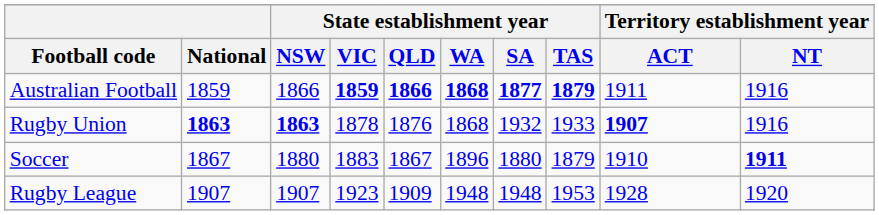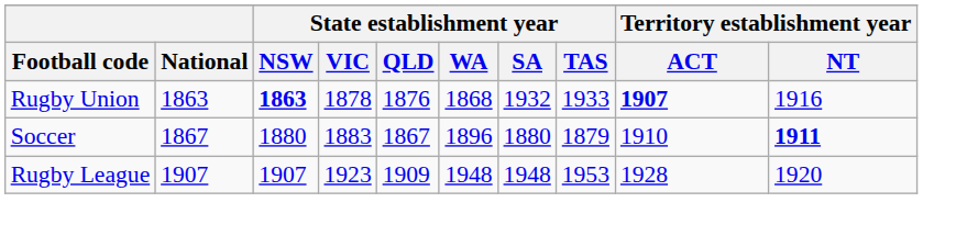- row: Australian Football | 1859 | 1866 | 1859 | 1866 | 1868 | 1877 | 1879 | 1911 | 1916
Rugby Union | National: bold -> normal
